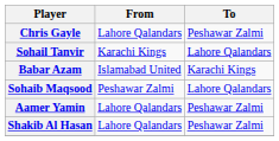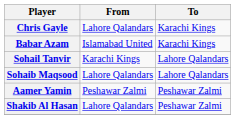Chris Gayle | To: Peshawar Zalmi -> Karachi Kings
rows swapped: Sohail Tanvir <-> Babar Azam
Sohaib Maqsood | From: Peshawar Zalmi -> Lahore Qalandars
Aamer Yamin | From: Lahore Qalandars -> Peshawar Zalmi
